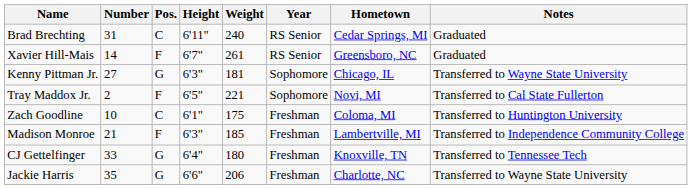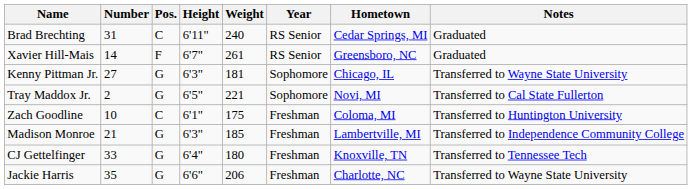Tray Maddox Jr. | Pos.: F -> G
Madison Monroe | Pos.: F -> G
